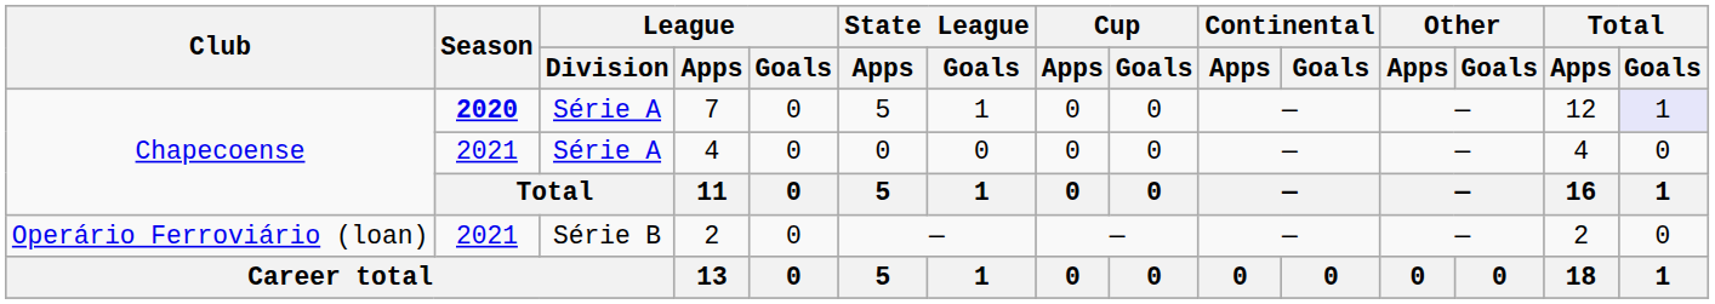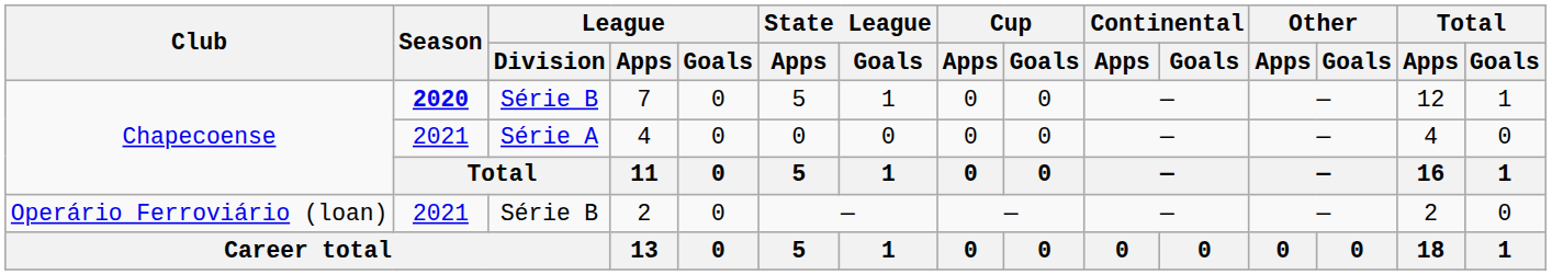7 | League / Division: Série A -> Série B
7 | Total / Goals: lavender background -> no background
